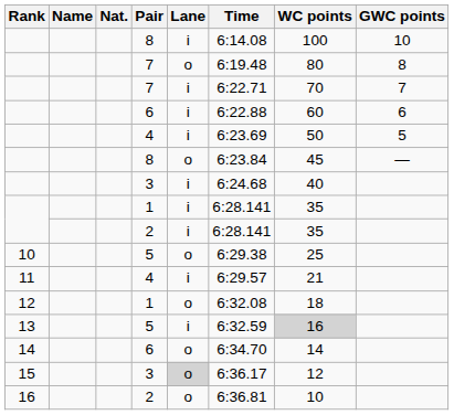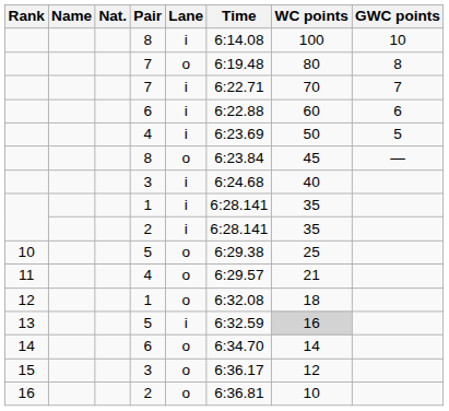11 | Lane: i -> o
15 | Lane: lightgrey background -> no background
